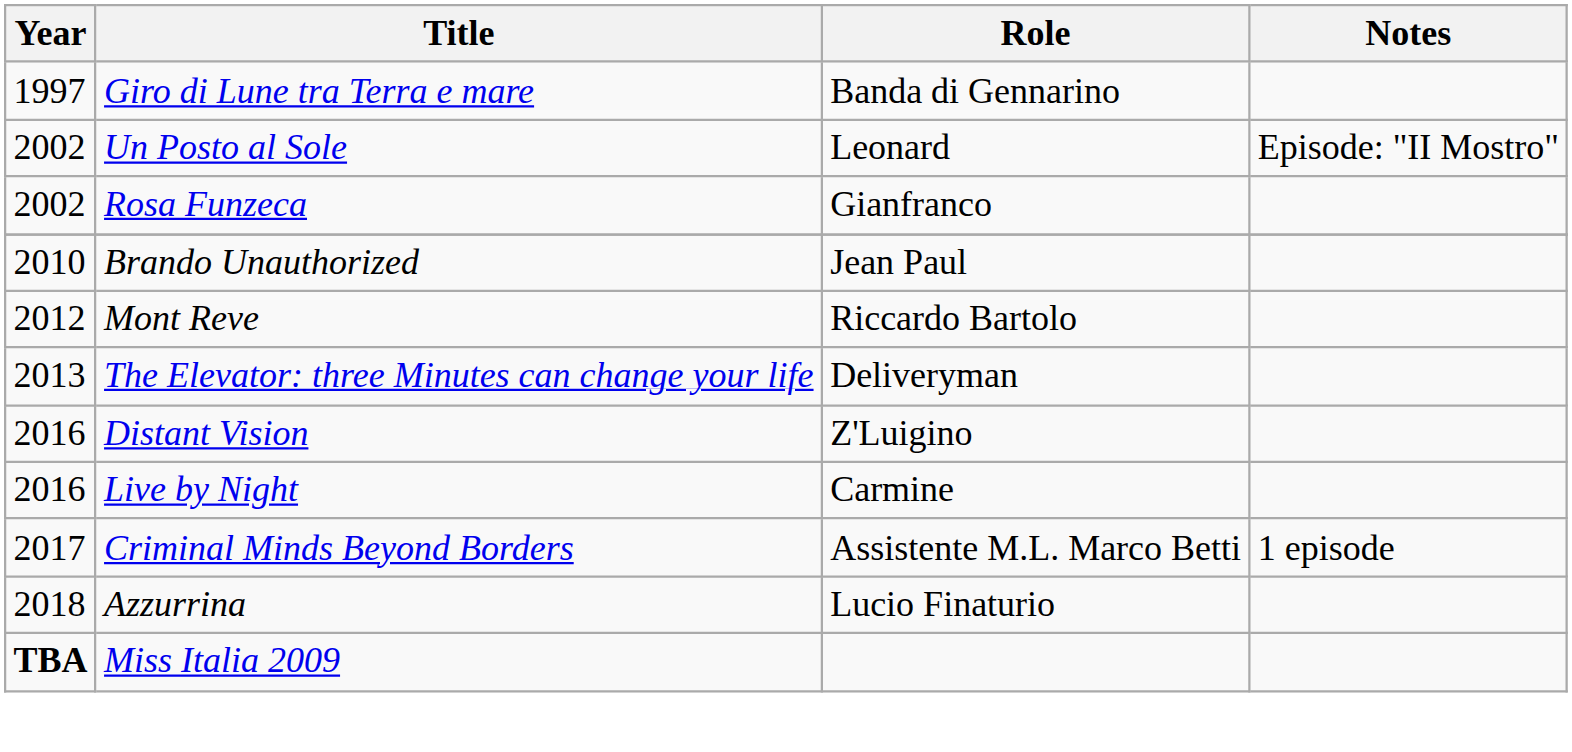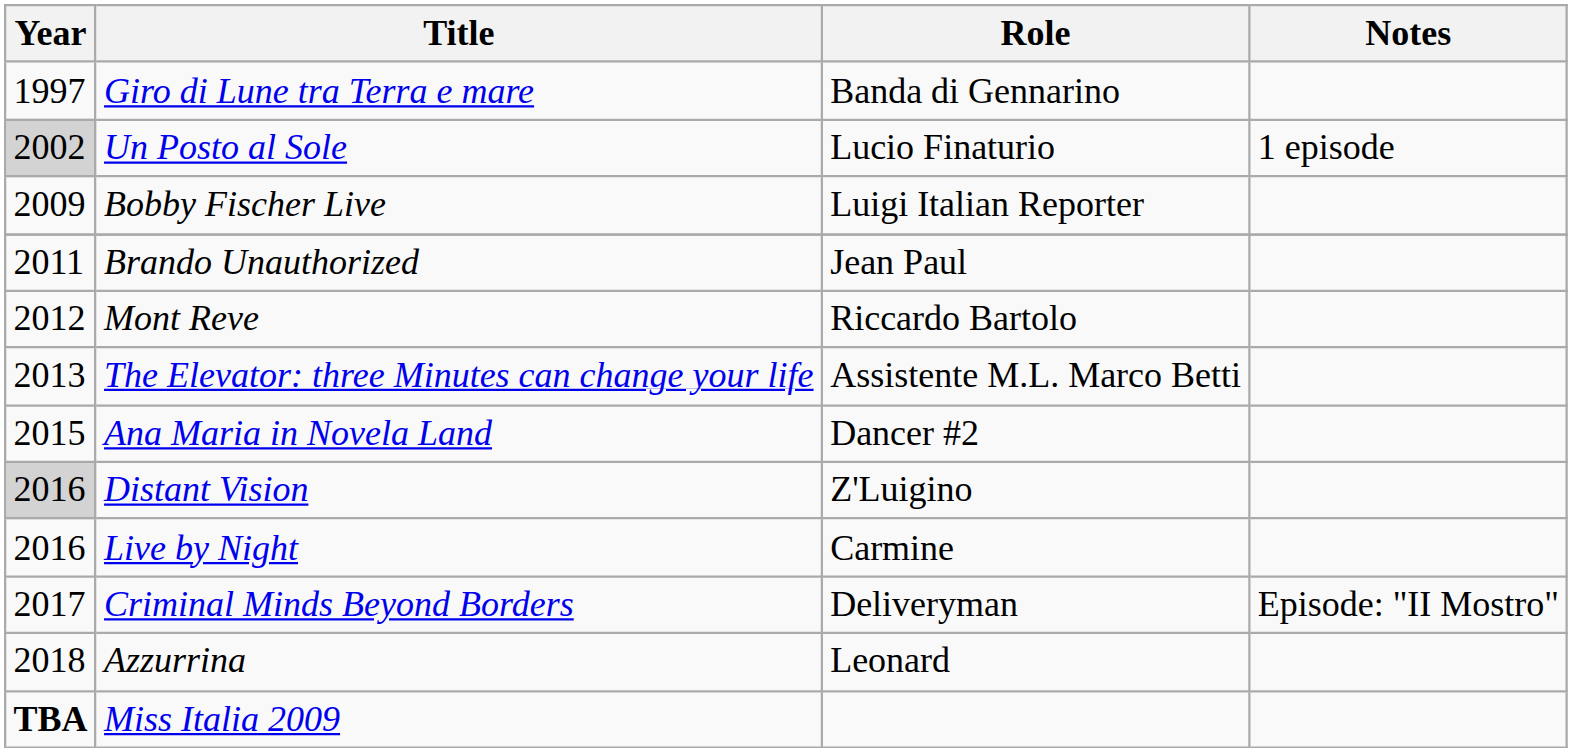Un Posto al Sole | Year: no background -> lightgrey background
Un Posto al Sole | Role: Leonard -> Lucio Finaturio
Un Posto al Sole | Notes: Episode: "II Mostro" -> 1 episode
- row: 2002 | Rosa Funzeca | Gianfranco
+ row: 2009 | Bobby Fischer Live | Luigi Italian Reporter
Brando Unauthorized | Year: 2010 -> 2011
The Elevator: three Minutes can change your life | Role: Deliveryman -> Assistente M.L. Marco Betti
+ row: 2015 | Ana Maria in Novela Land | Dancer #2
Distant Vision | Year: no background -> lightgrey background
Criminal Minds Beyond Borders | Role: Assistente M.L. Marco Betti -> Deliveryman
Criminal Minds Beyond Borders | Notes: 1 episode -> Episode: "II Mostro"
Azzurrina | Role: Lucio Finaturio -> Leonard
